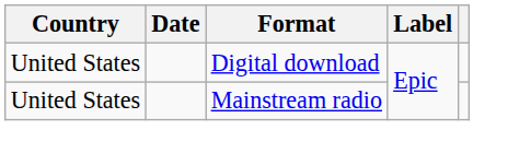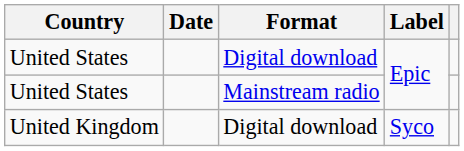+ row: United Kingdom | Digital download | Syco
